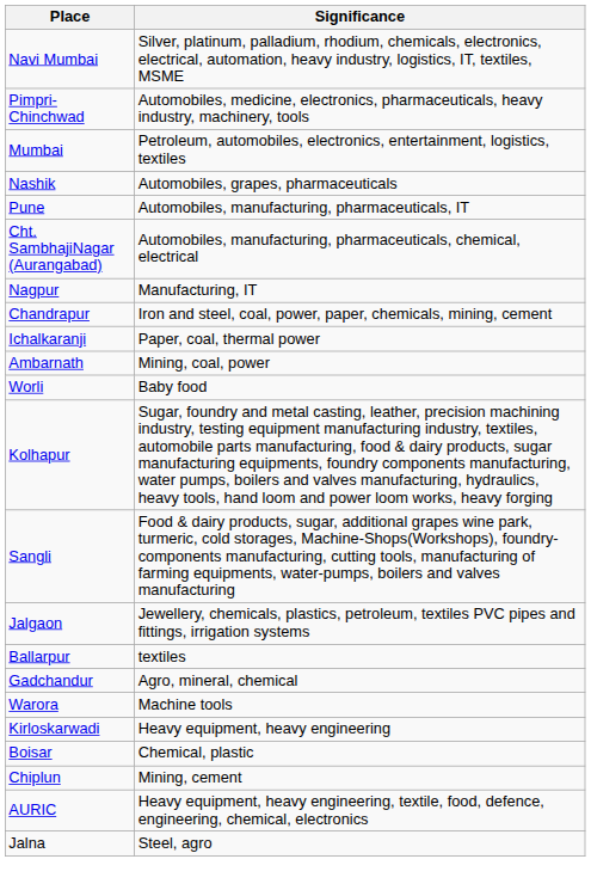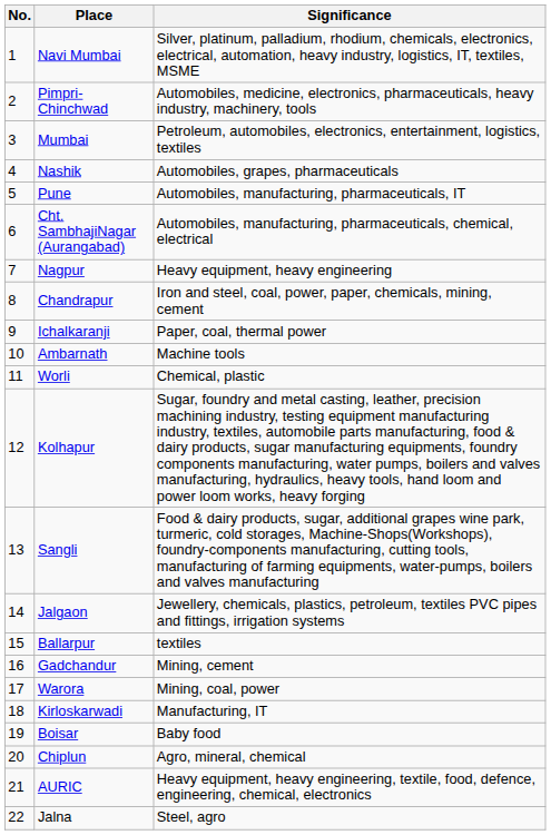+ column: No. | 1 | 2 | 3 | 4 | 5 | 6 | 7 | 8 | 9 | 10 | 11 | 12 | 13 | 14 | 15 | 16 | 17 | 18 | 19 | 20 | 21 | 22
Nagpur | Significance: Manufacturing, IT -> Heavy equipment, heavy engineering
Ambarnath | Significance: Mining, coal, power -> Machine tools
Worli | Significance: Baby food -> Chemical, plastic
Gadchandur | Significance: Agro, mineral, chemical -> Mining, cement
Warora | Significance: Machine tools -> Mining, coal, power
Kirloskarwadi | Significance: Heavy equipment, heavy engineering -> Manufacturing, IT
Boisar | Significance: Chemical, plastic -> Baby food
Chiplun | Significance: Mining, cement -> Agro, mineral, chemical
